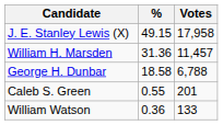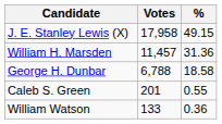columns swapped: Votes <-> %
